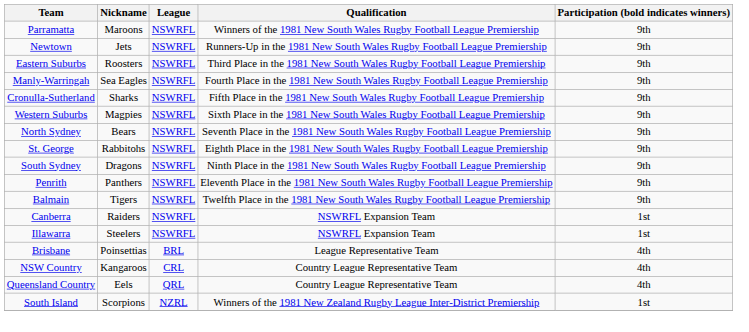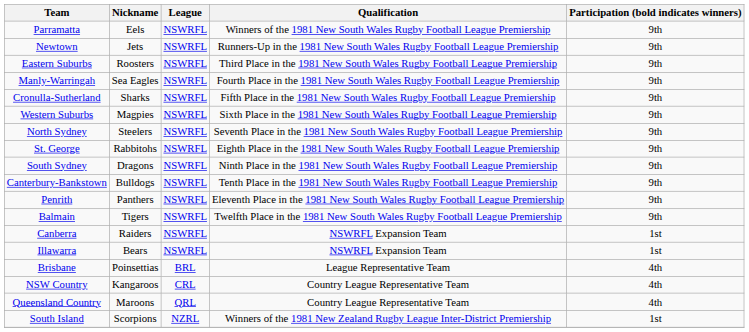Parramatta | Nickname: Maroons -> Eels
North Sydney | Nickname: Bears -> Steelers
+ row: Canterbury-Bankstown | Bulldogs | NSWRFL | Tenth Place in the 1981 New South Wales Rugby Football League Premiership | 9th
Illawarra | Nickname: Steelers -> Bears
Queensland Country | Nickname: Eels -> Maroons
